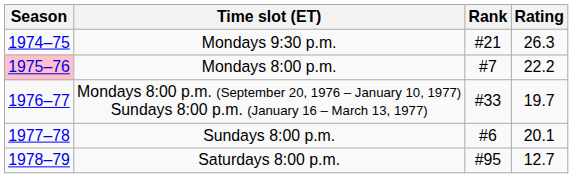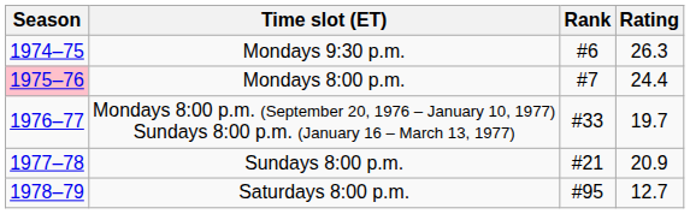Mondays 9:30 p.m. | Rank: #21 -> #6
Mondays 8:00 p.m. | Rating: 22.2 -> 24.4
Sundays 8:00 p.m. | Rank: #6 -> #21
Sundays 8:00 p.m. | Rating: 20.1 -> 20.9
